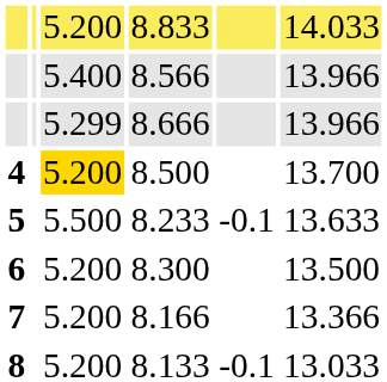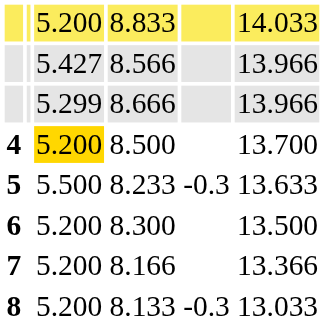8.566 | column 3: 5.400 -> 5.427
8.233 | column 5: -0.1 -> -0.3
8.133 | column 5: -0.1 -> -0.3
